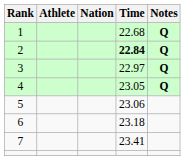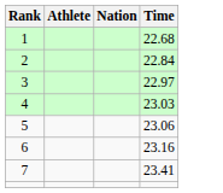- column: Notes | Q | Q | Q | Q
2 | Time: bold -> normal
4 | Time: 23.05 -> 23.03
6 | Time: 23.18 -> 23.16
